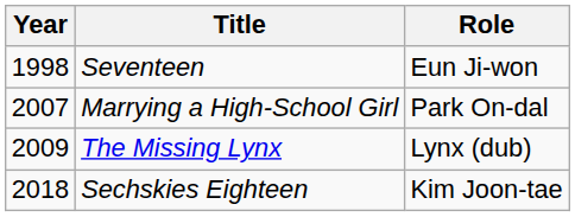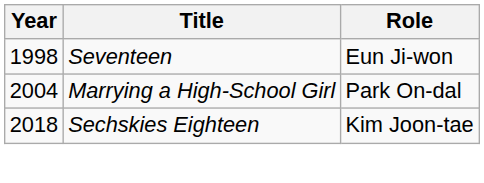Marrying a High-School Girl | Year: 2007 -> 2004
- row: 2009 | The Missing Lynx | Lynx (dub)
